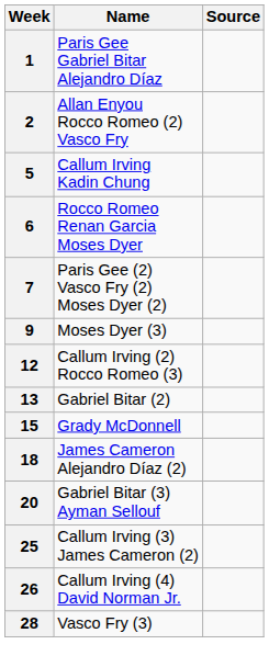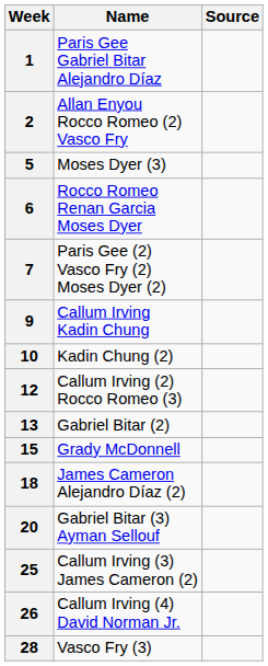5 | Name: Callum Irving Kadin Chung -> Moses Dyer (3)
9 | Name: Moses Dyer (3) -> Callum Irving Kadin Chung
+ row: 10 | Kadin Chung (2)
